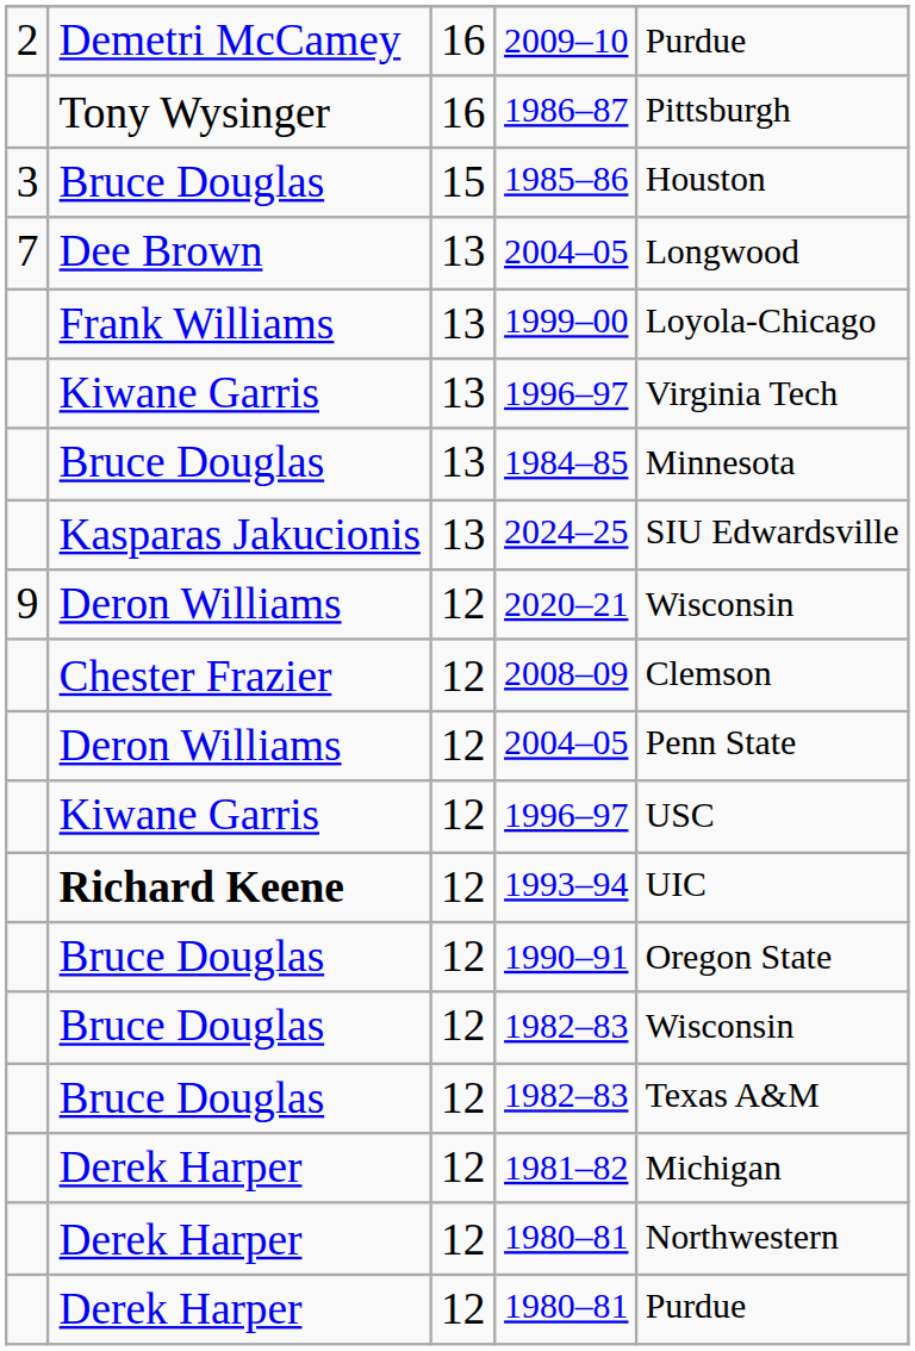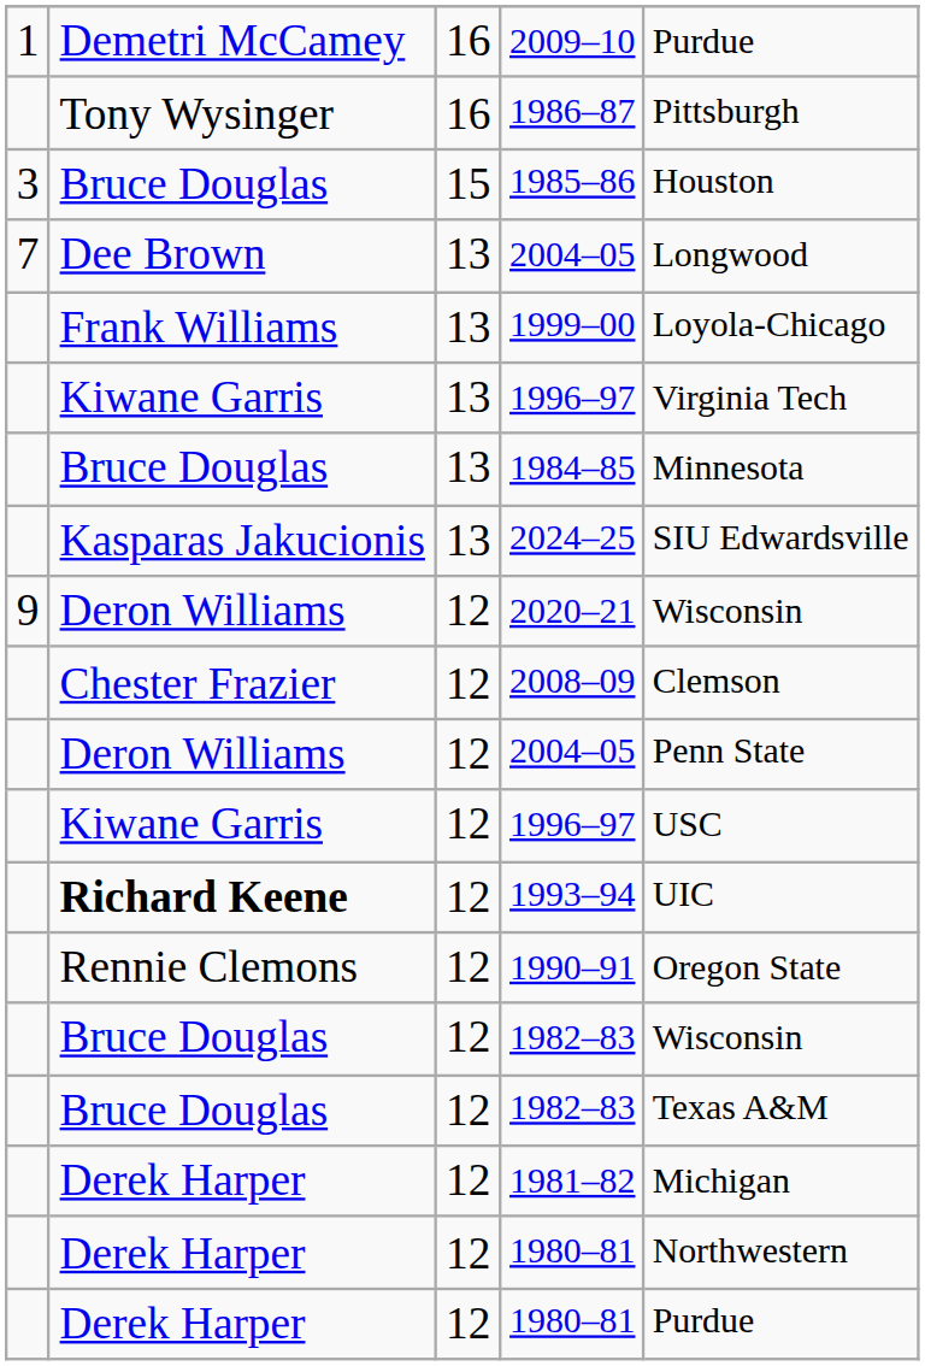2009–10 | column 1: 2 -> 1
1990–91 | column 2: Bruce Douglas -> Rennie Clemons
